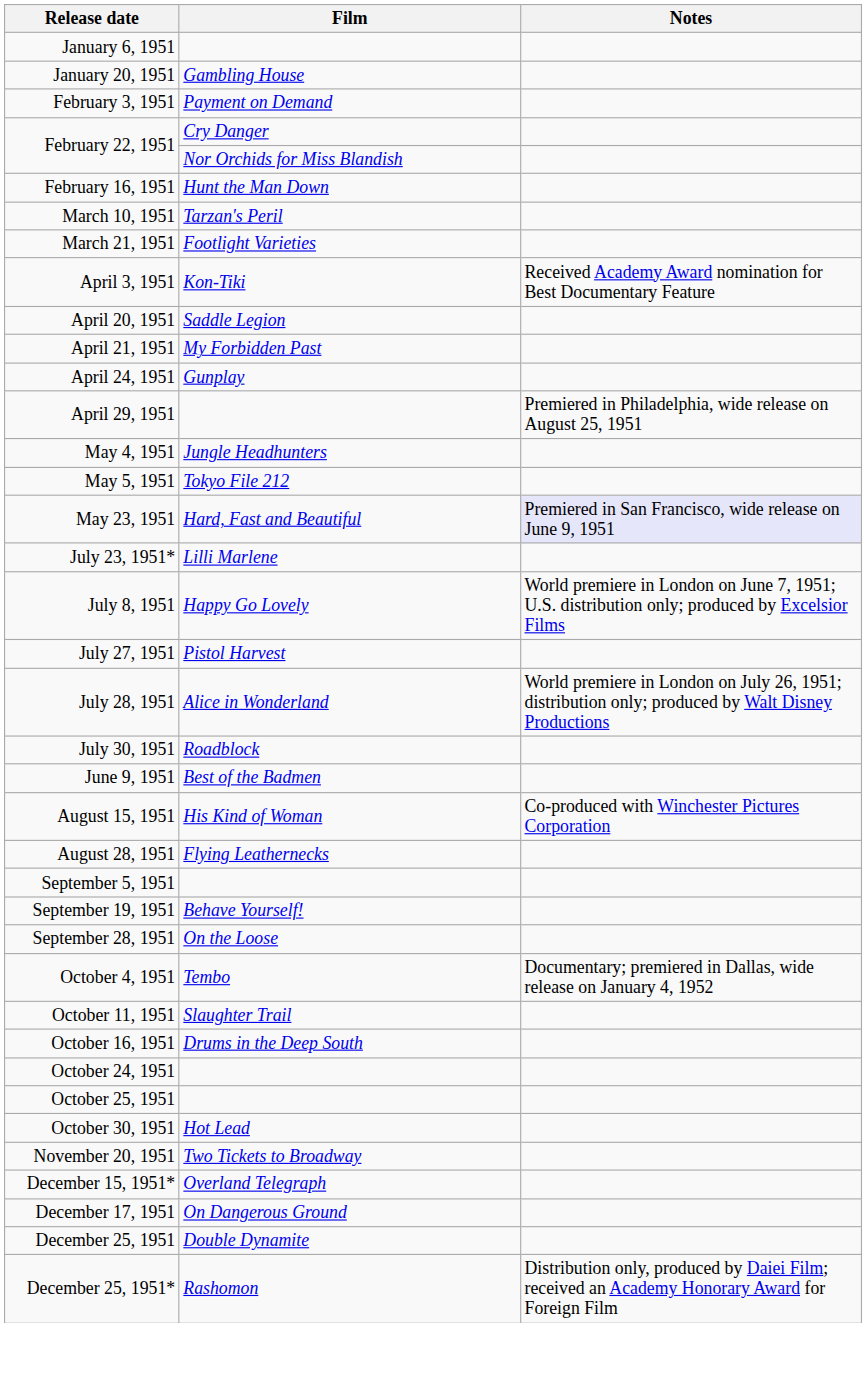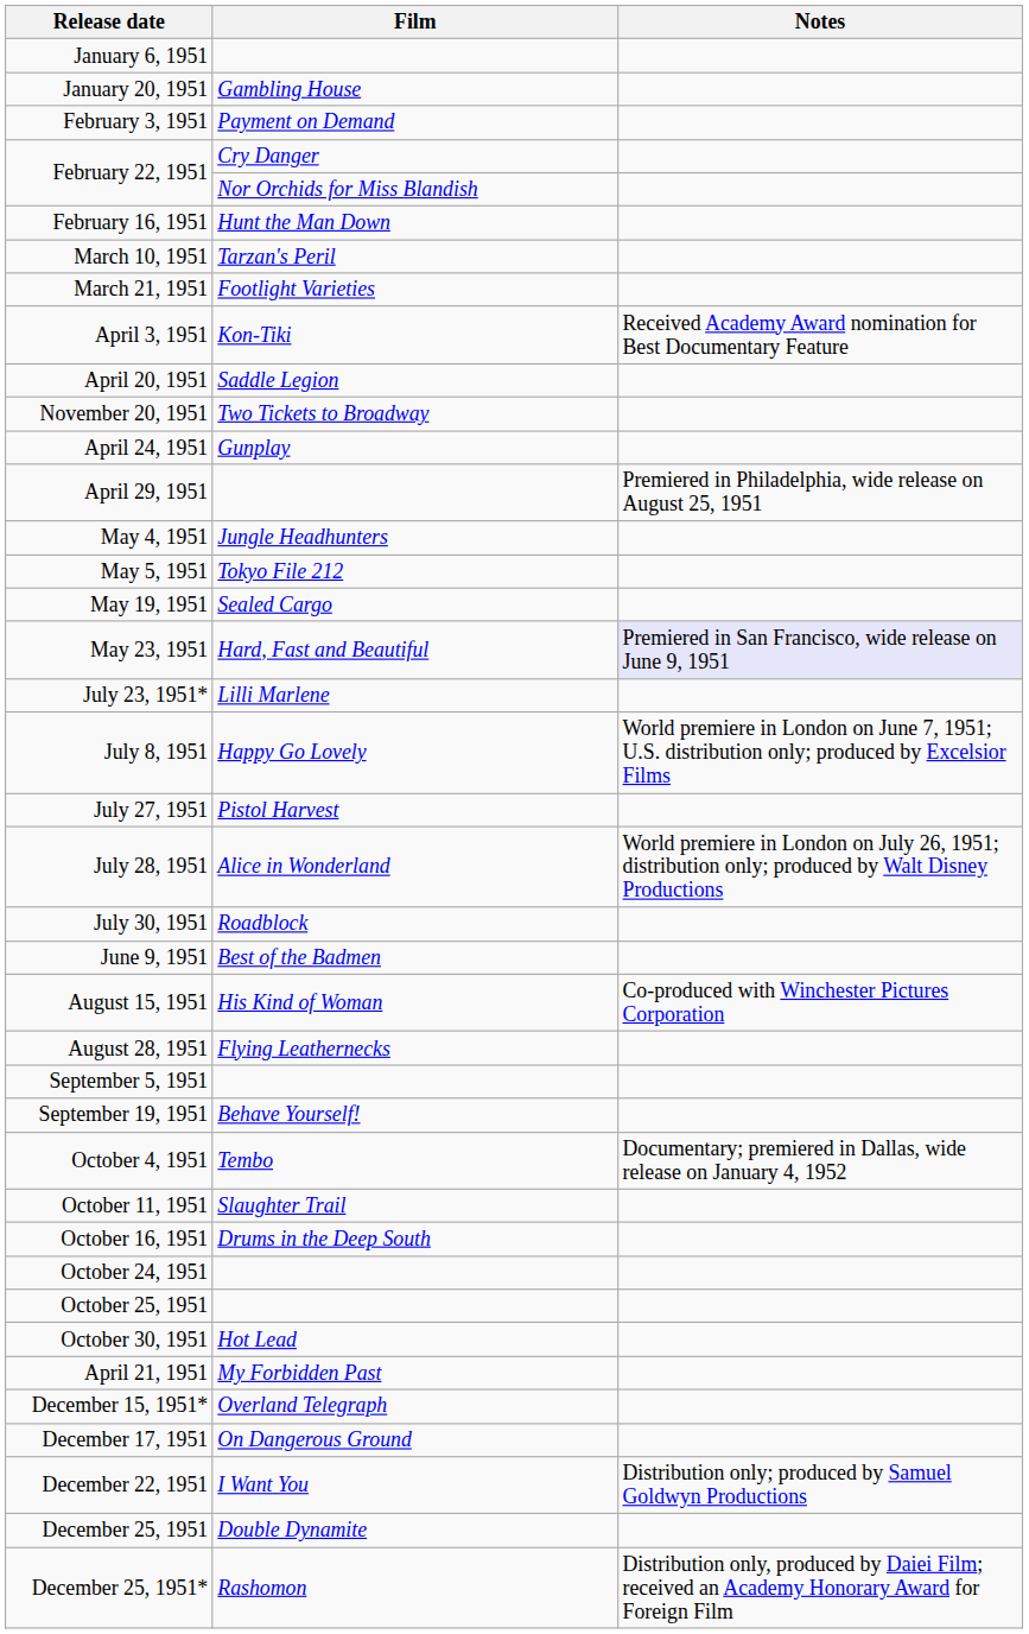rows swapped: April 21, 1951 <-> November 20, 1951
+ row: May 19, 1951 | Sealed Cargo
- row: September 28, 1951 | On the Loose
+ row: December 22, 1951 | I Want You | Distribution only; produced by Samuel Goldwyn Productions
